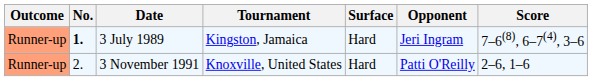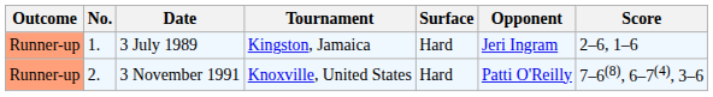3 July 1989 | No.: bold -> normal
3 July 1989 | Score: 7–6(8), 6–7(4), 3–6 -> 2–6, 1–6
3 November 1991 | Score: 2–6, 1–6 -> 7–6(8), 6–7(4), 3–6
